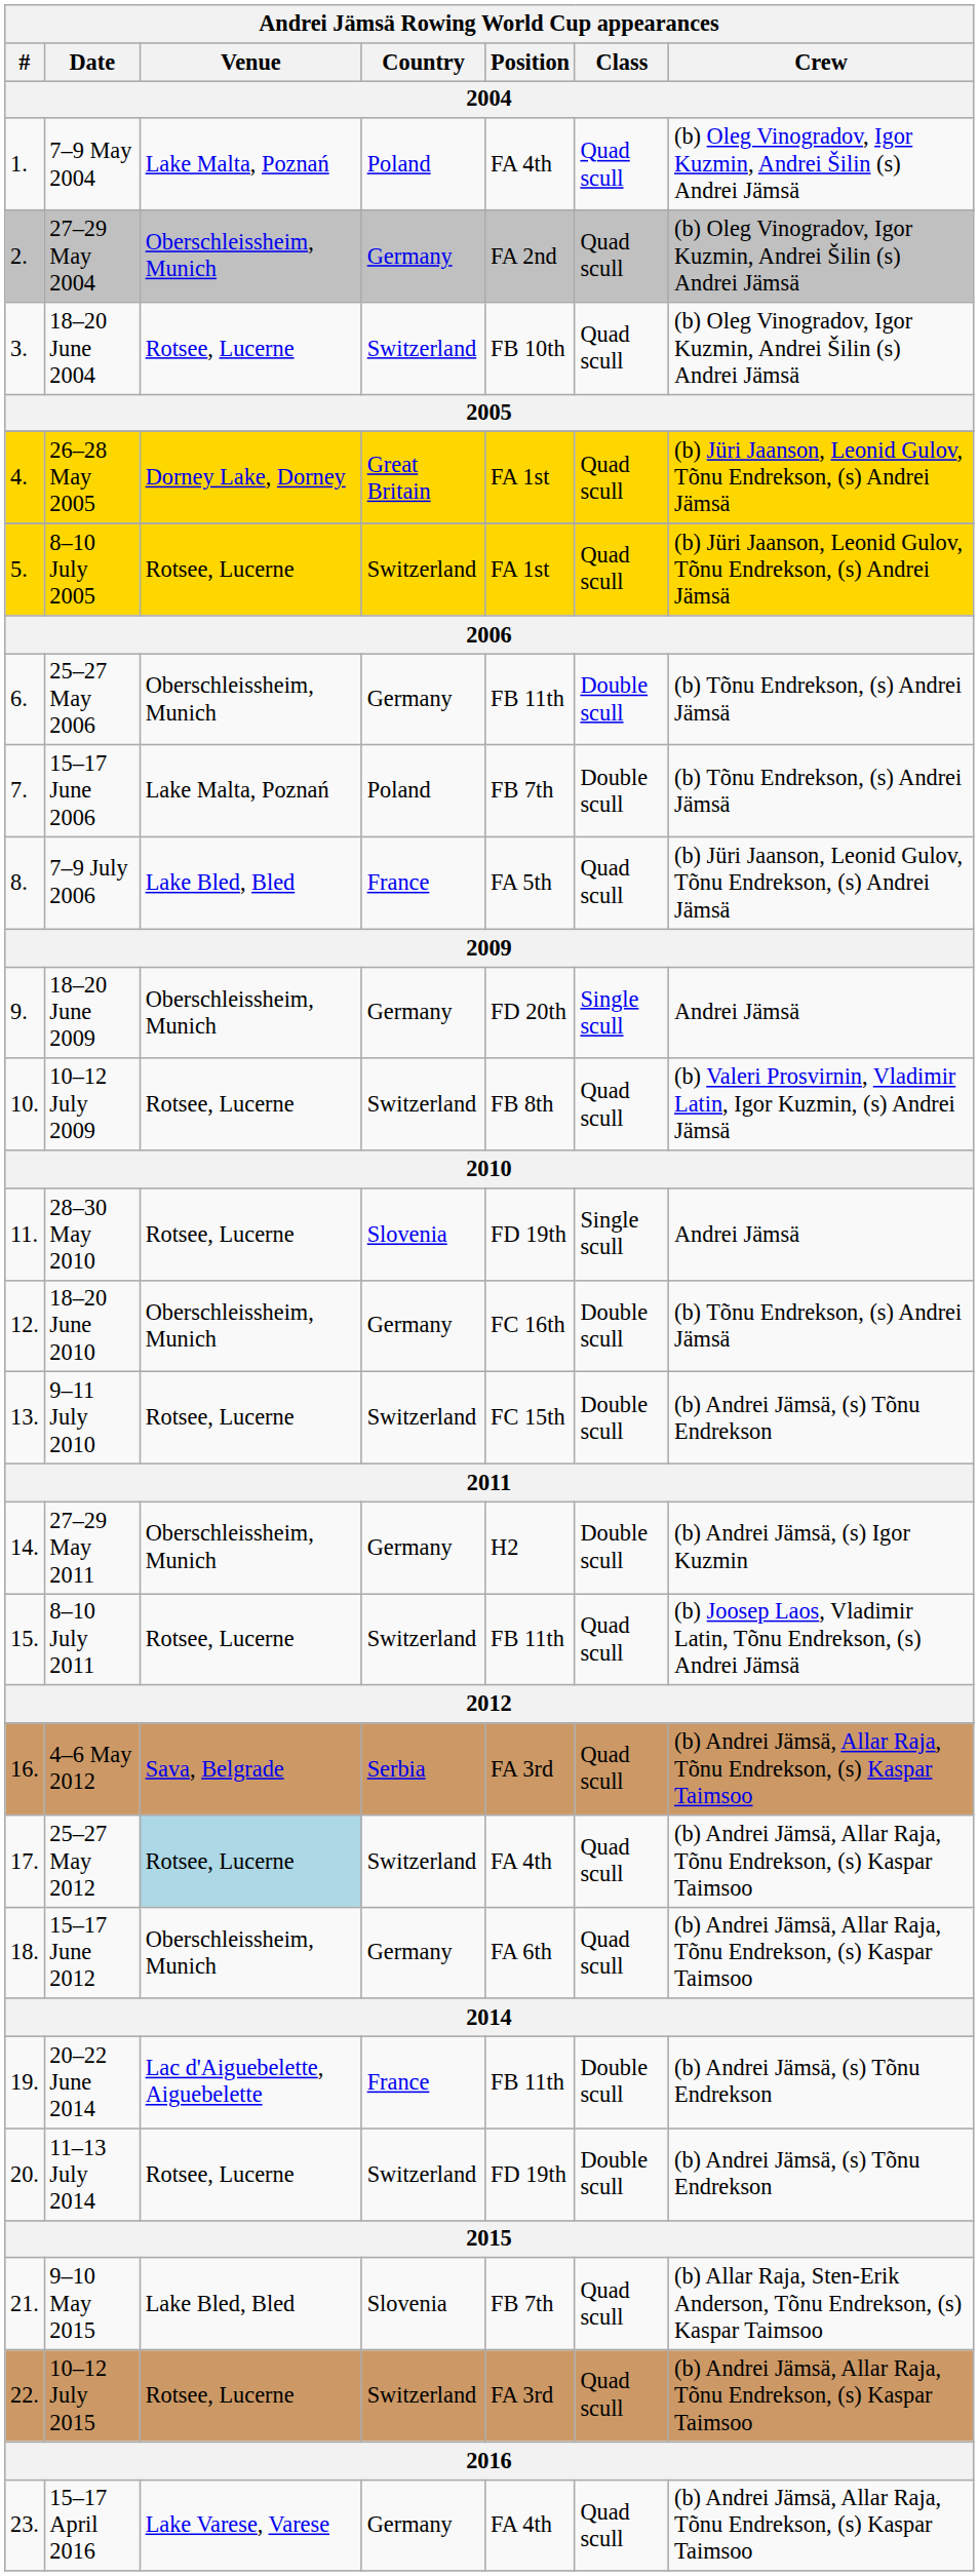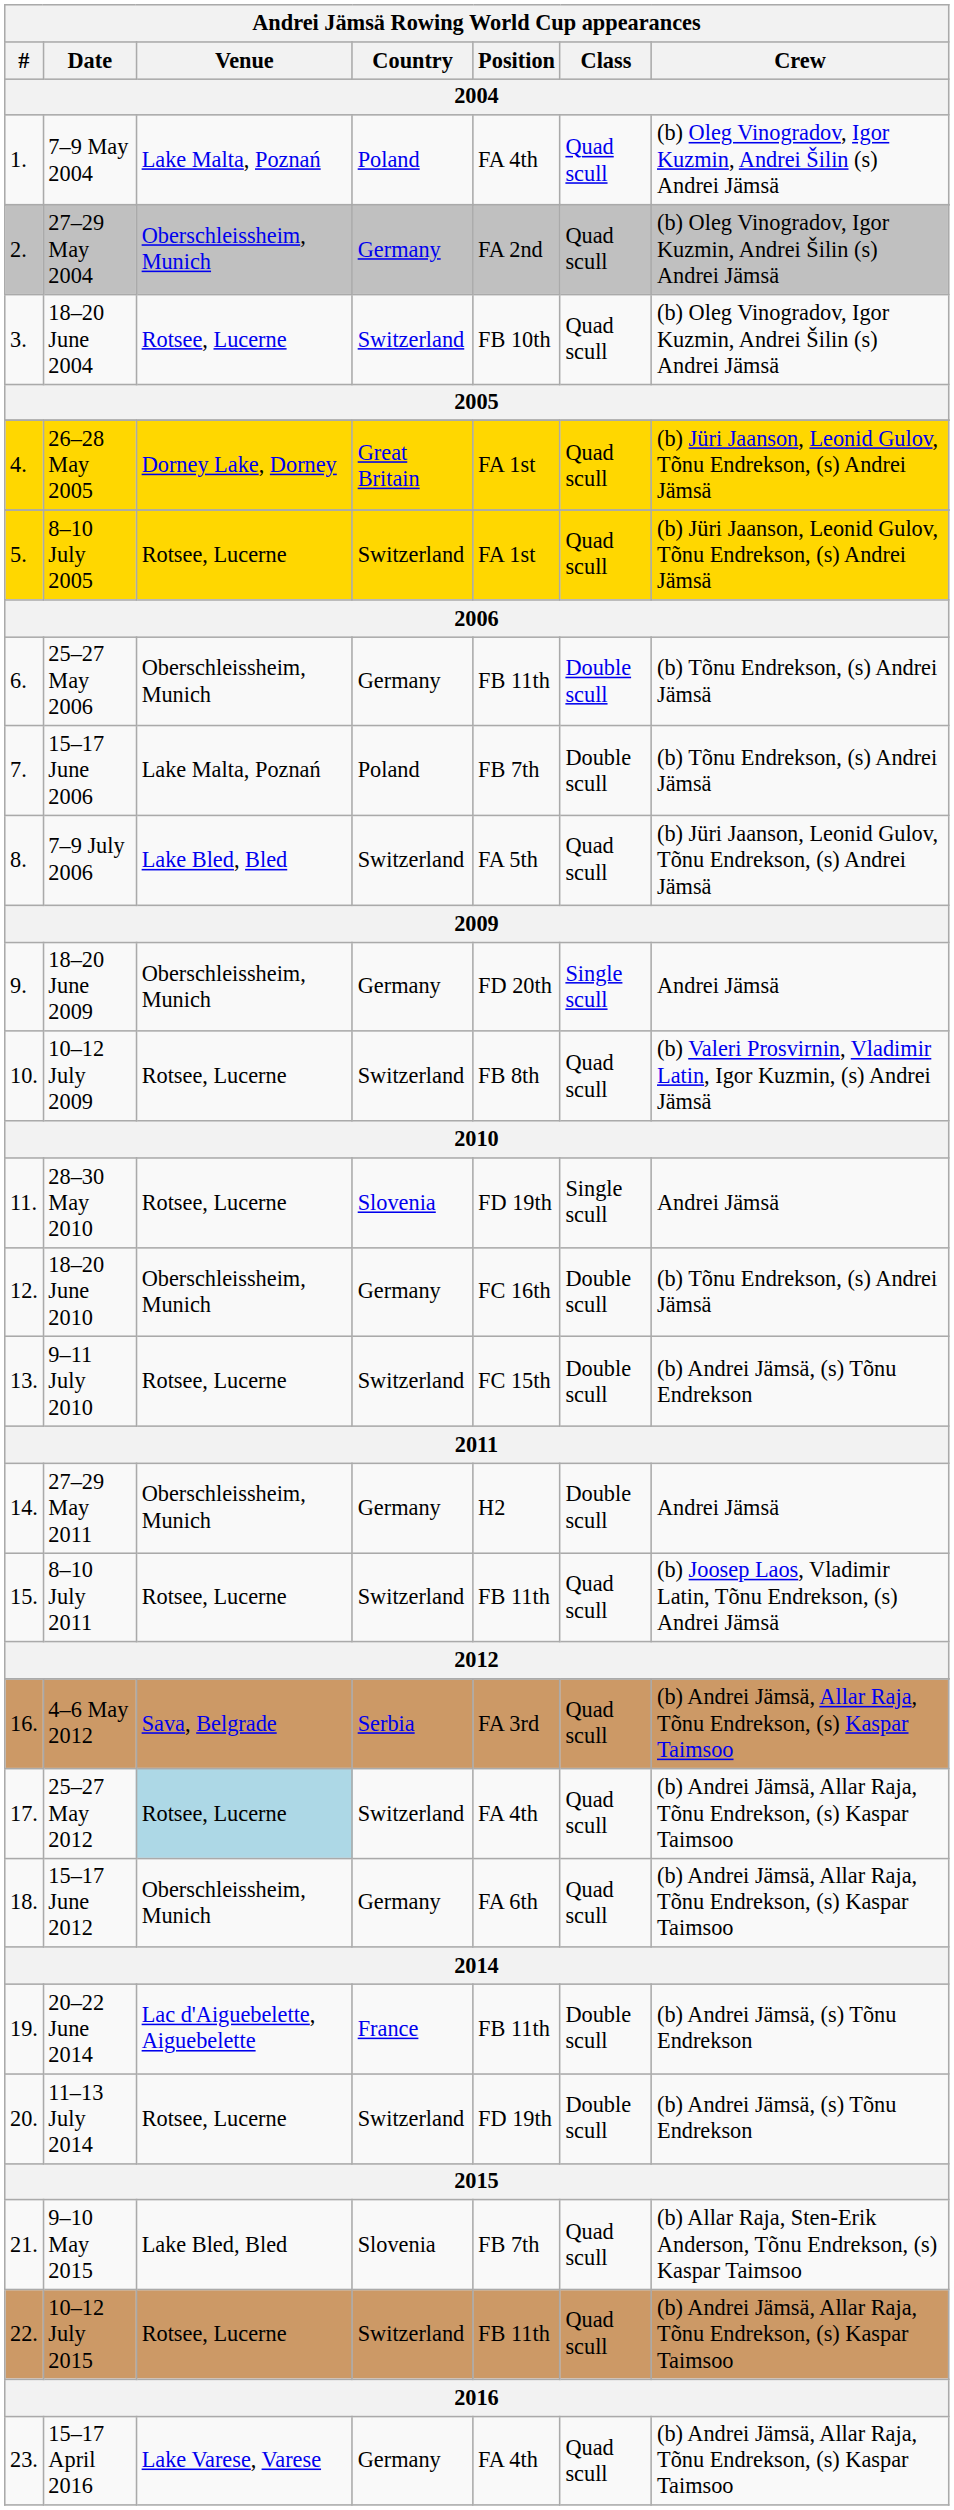7–9 July 2006 | Country: France -> Switzerland
27–29 May 2011 | Crew: (b) Andrei Jämsä, (s) Igor Kuzmin -> Andrei Jämsä
10–12 July 2015 | Position: FA 3rd -> FB 11th
